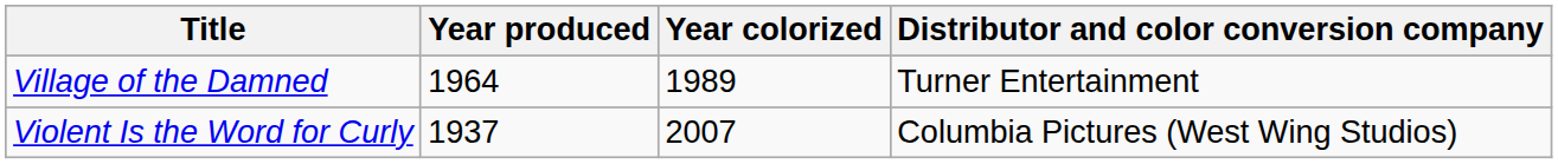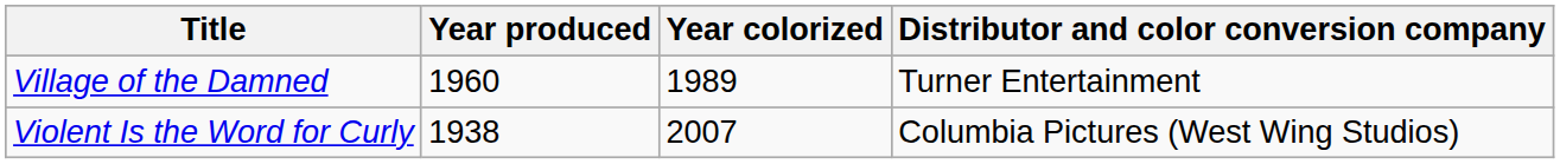Village of the Damned | Year produced: 1964 -> 1960
Violent Is the Word for Curly | Year produced: 1937 -> 1938
